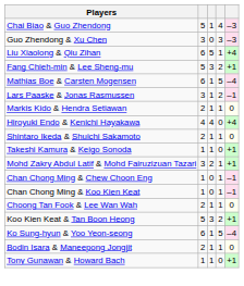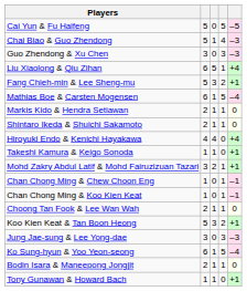+ row: Cai Yun & Fu Haifeng | 5 | 0 | 5 | –5
- row: Lars Paaske & Jonas Rasmussen | 3 | 1 | 2 | –1
rows swapped: Hiroyuki Endo & Kenichi Hayakawa <-> Shintaro Ikeda & Shuichi Sakamoto
+ row: Jung Jae-sung & Lee Yong-dae | 3 | 0 | 3 | –3
